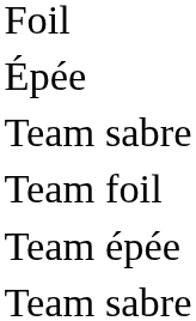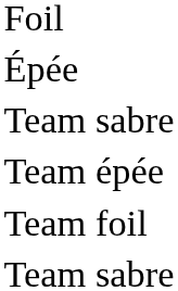rows swapped: Team foil <-> Team épée
